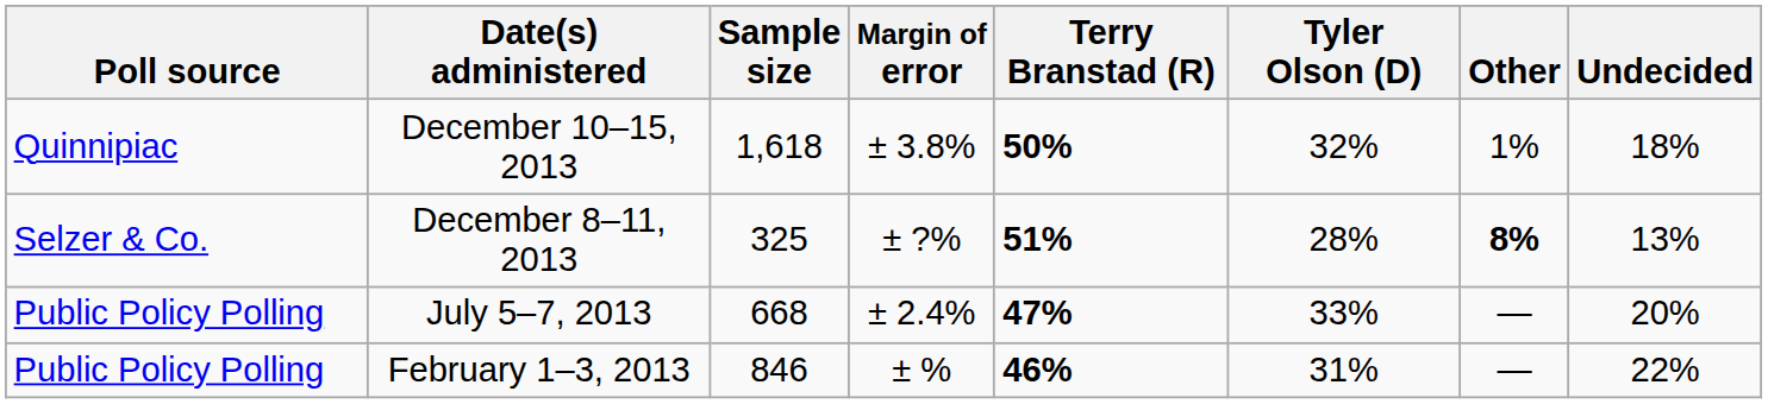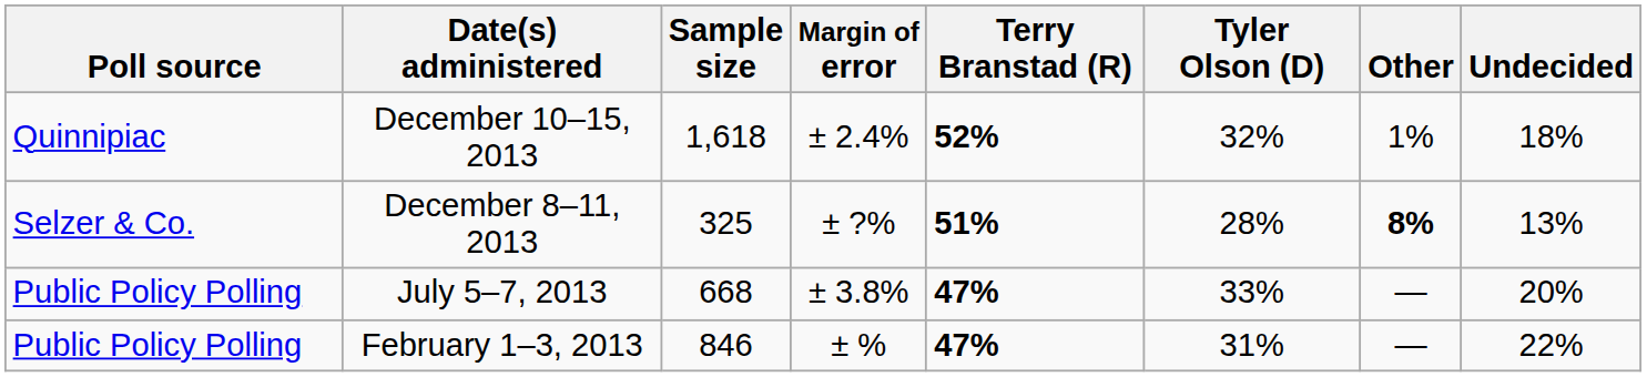December 10–15, 2013 | Margin of error: ± 3.8% -> ± 2.4%
December 10–15, 2013 | Terry Branstad (R): 50% -> 52%
July 5–7, 2013 | Margin of error: ± 2.4% -> ± 3.8%
February 1–3, 2013 | Terry Branstad (R): 46% -> 47%
